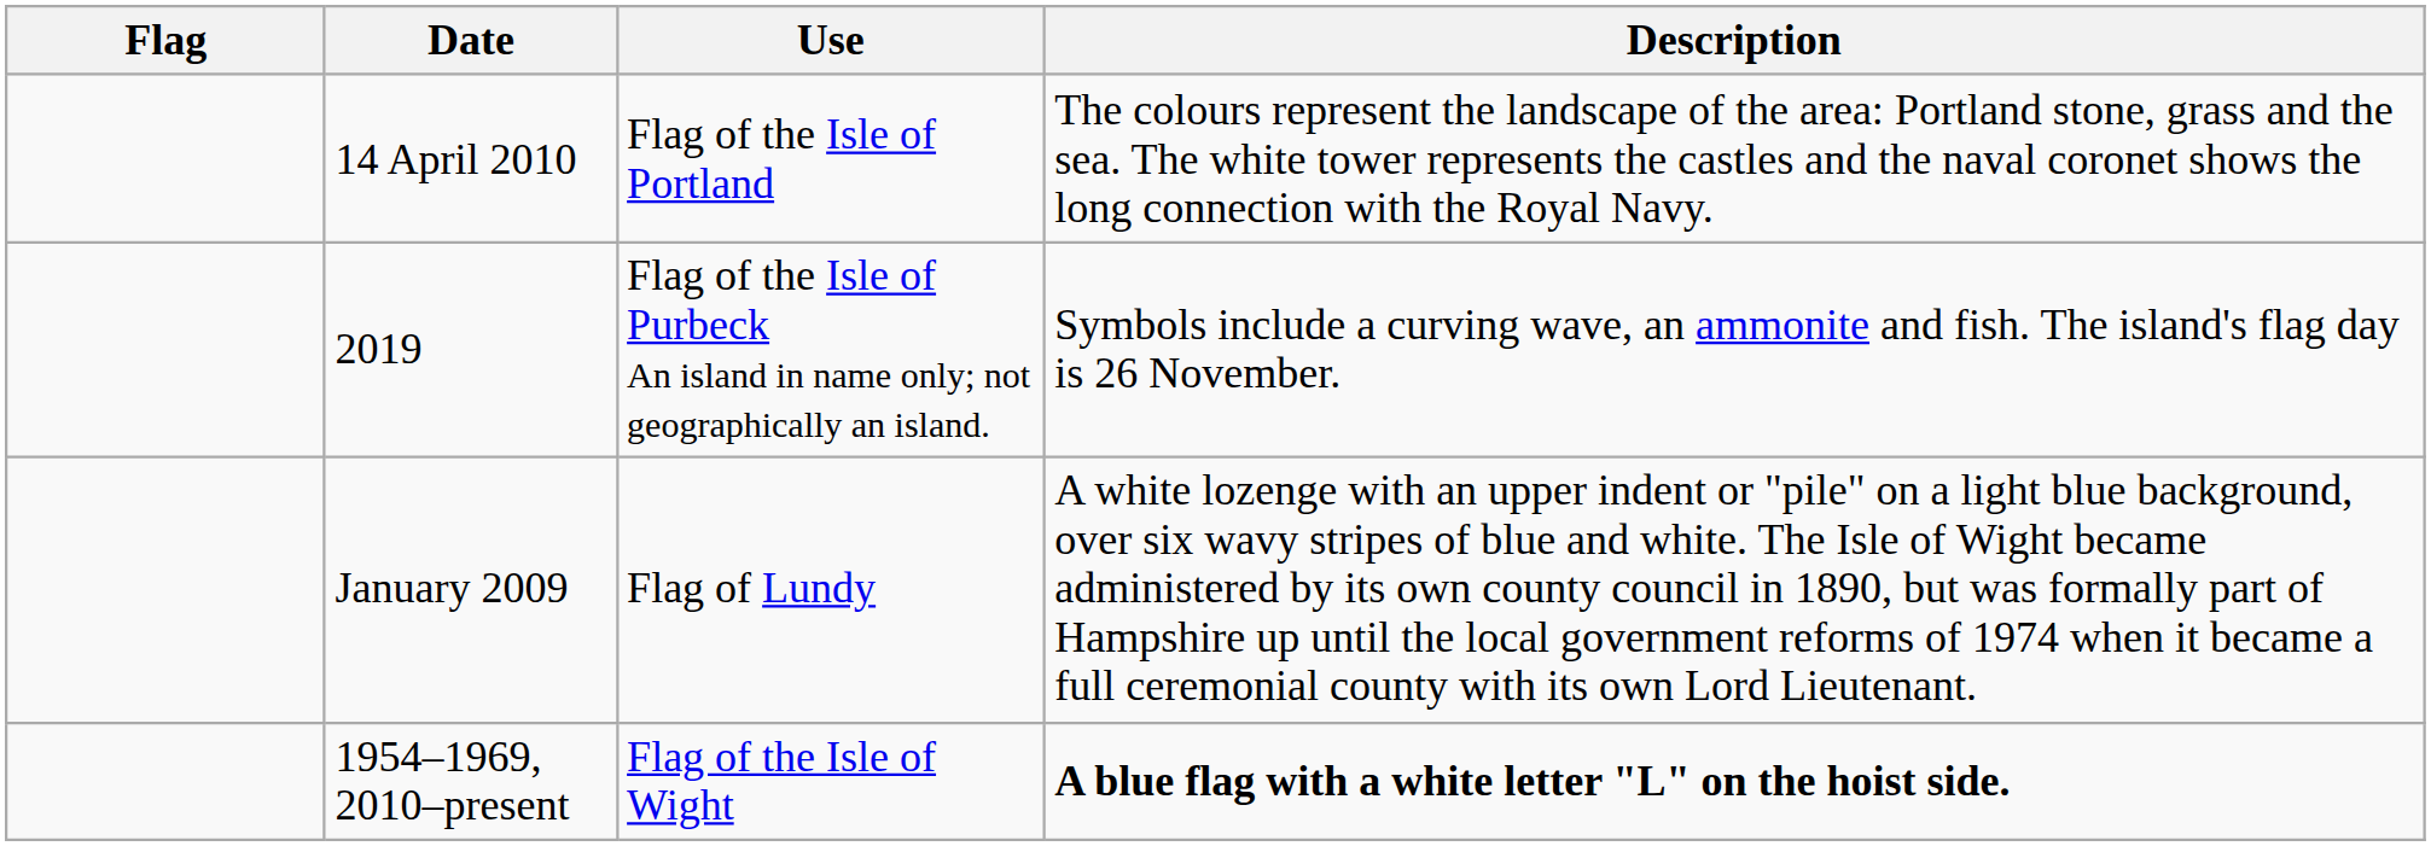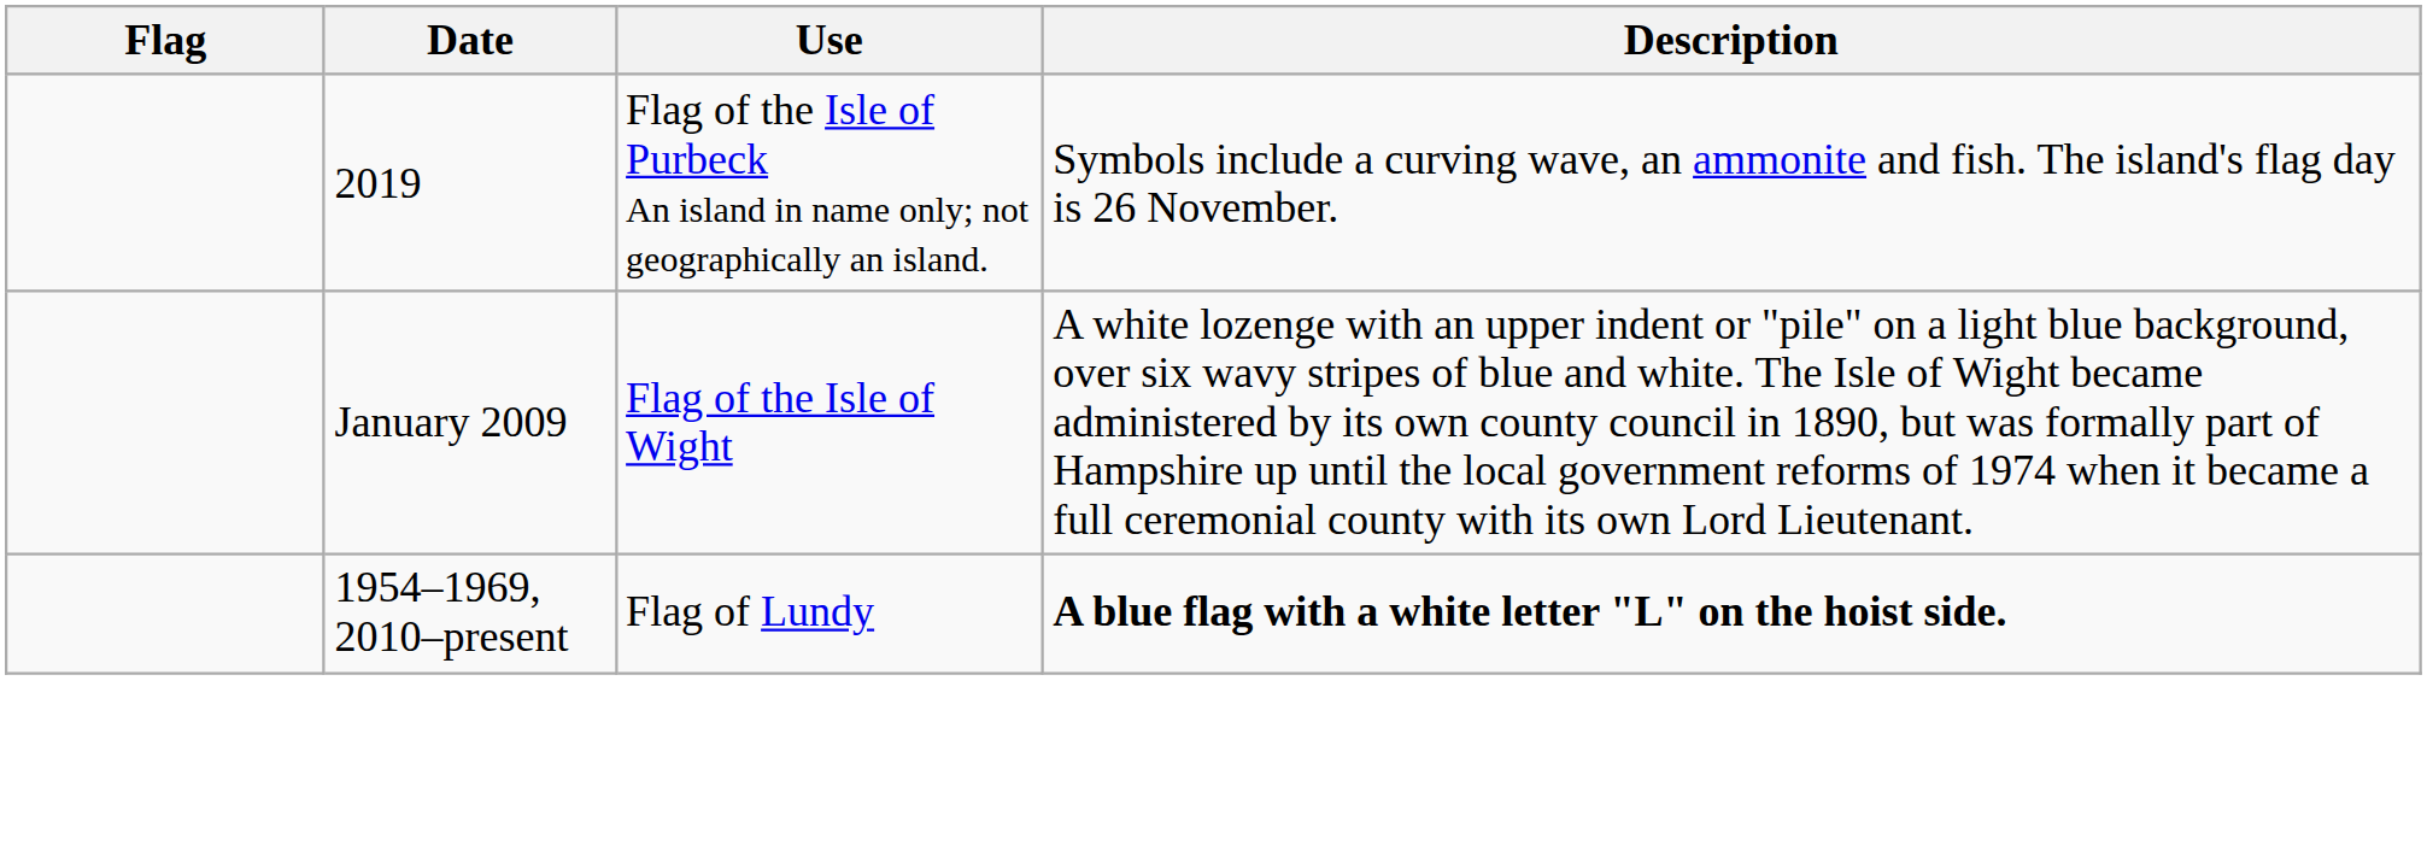- row: 14 April 2010 | Flag of the Isle of Portland | The colours represent the landscape of the area: Portland stone, grass and the sea. The white tower represents the castles and the naval coronet shows the long connection with the Royal Navy.
January 2009 | Use: Flag of Lundy -> Flag of the Isle of Wight
1954–1969, 2010–present | Use: Flag of the Isle of Wight -> Flag of Lundy
